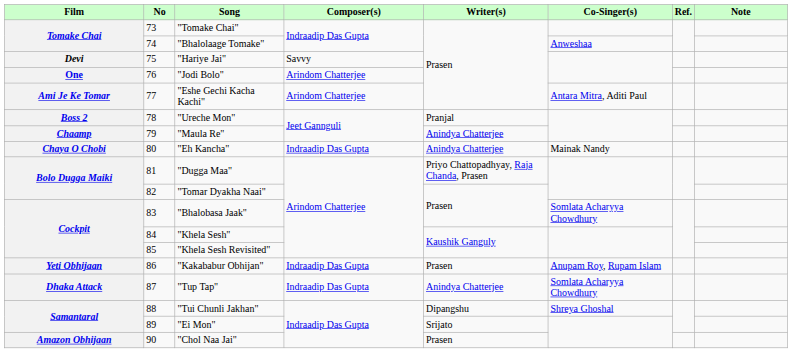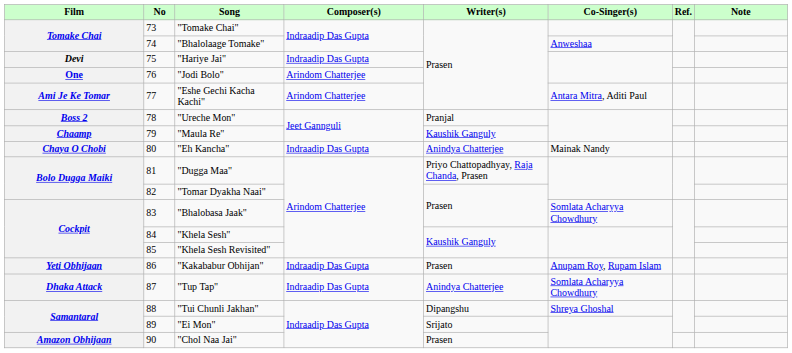"Hariye Jai" | Composer(s): Savvy -> Indraadip Das Gupta
"Maula Re" | Writer(s): Anindya Chatterjee -> Kaushik Ganguly
